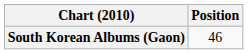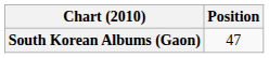South Korean Albums (Gaon) | Position: 46 -> 47
